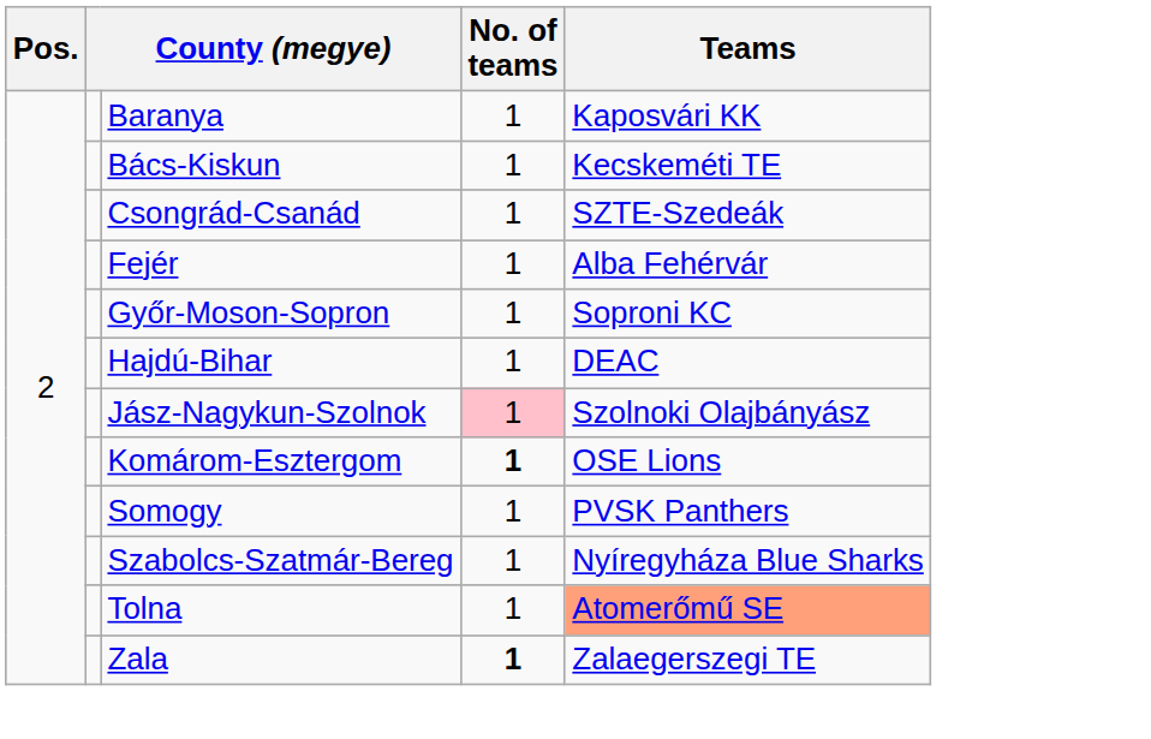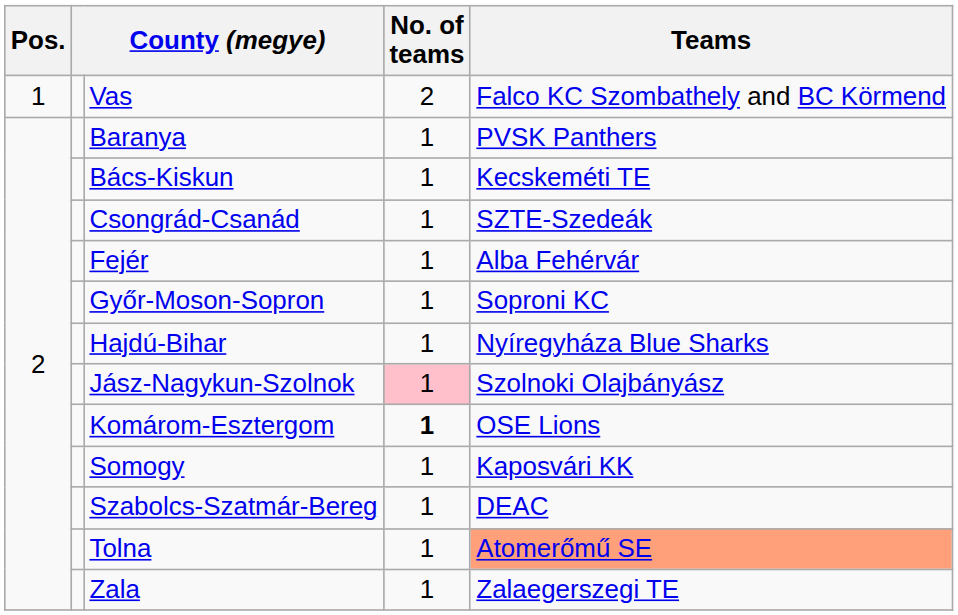+ row: 1 | Vas | 2 | Falco KC Szombathely and BC Körmend
Baranya | Teams: Kaposvári KK -> PVSK Panthers
Hajdú-Bihar | Teams: DEAC -> Nyíregyháza Blue Sharks
Somogy | Teams: PVSK Panthers -> Kaposvári KK
Szabolcs-Szatmár-Bereg | Teams: Nyíregyháza Blue Sharks -> DEAC
Zala | No. of teams: bold -> normal
